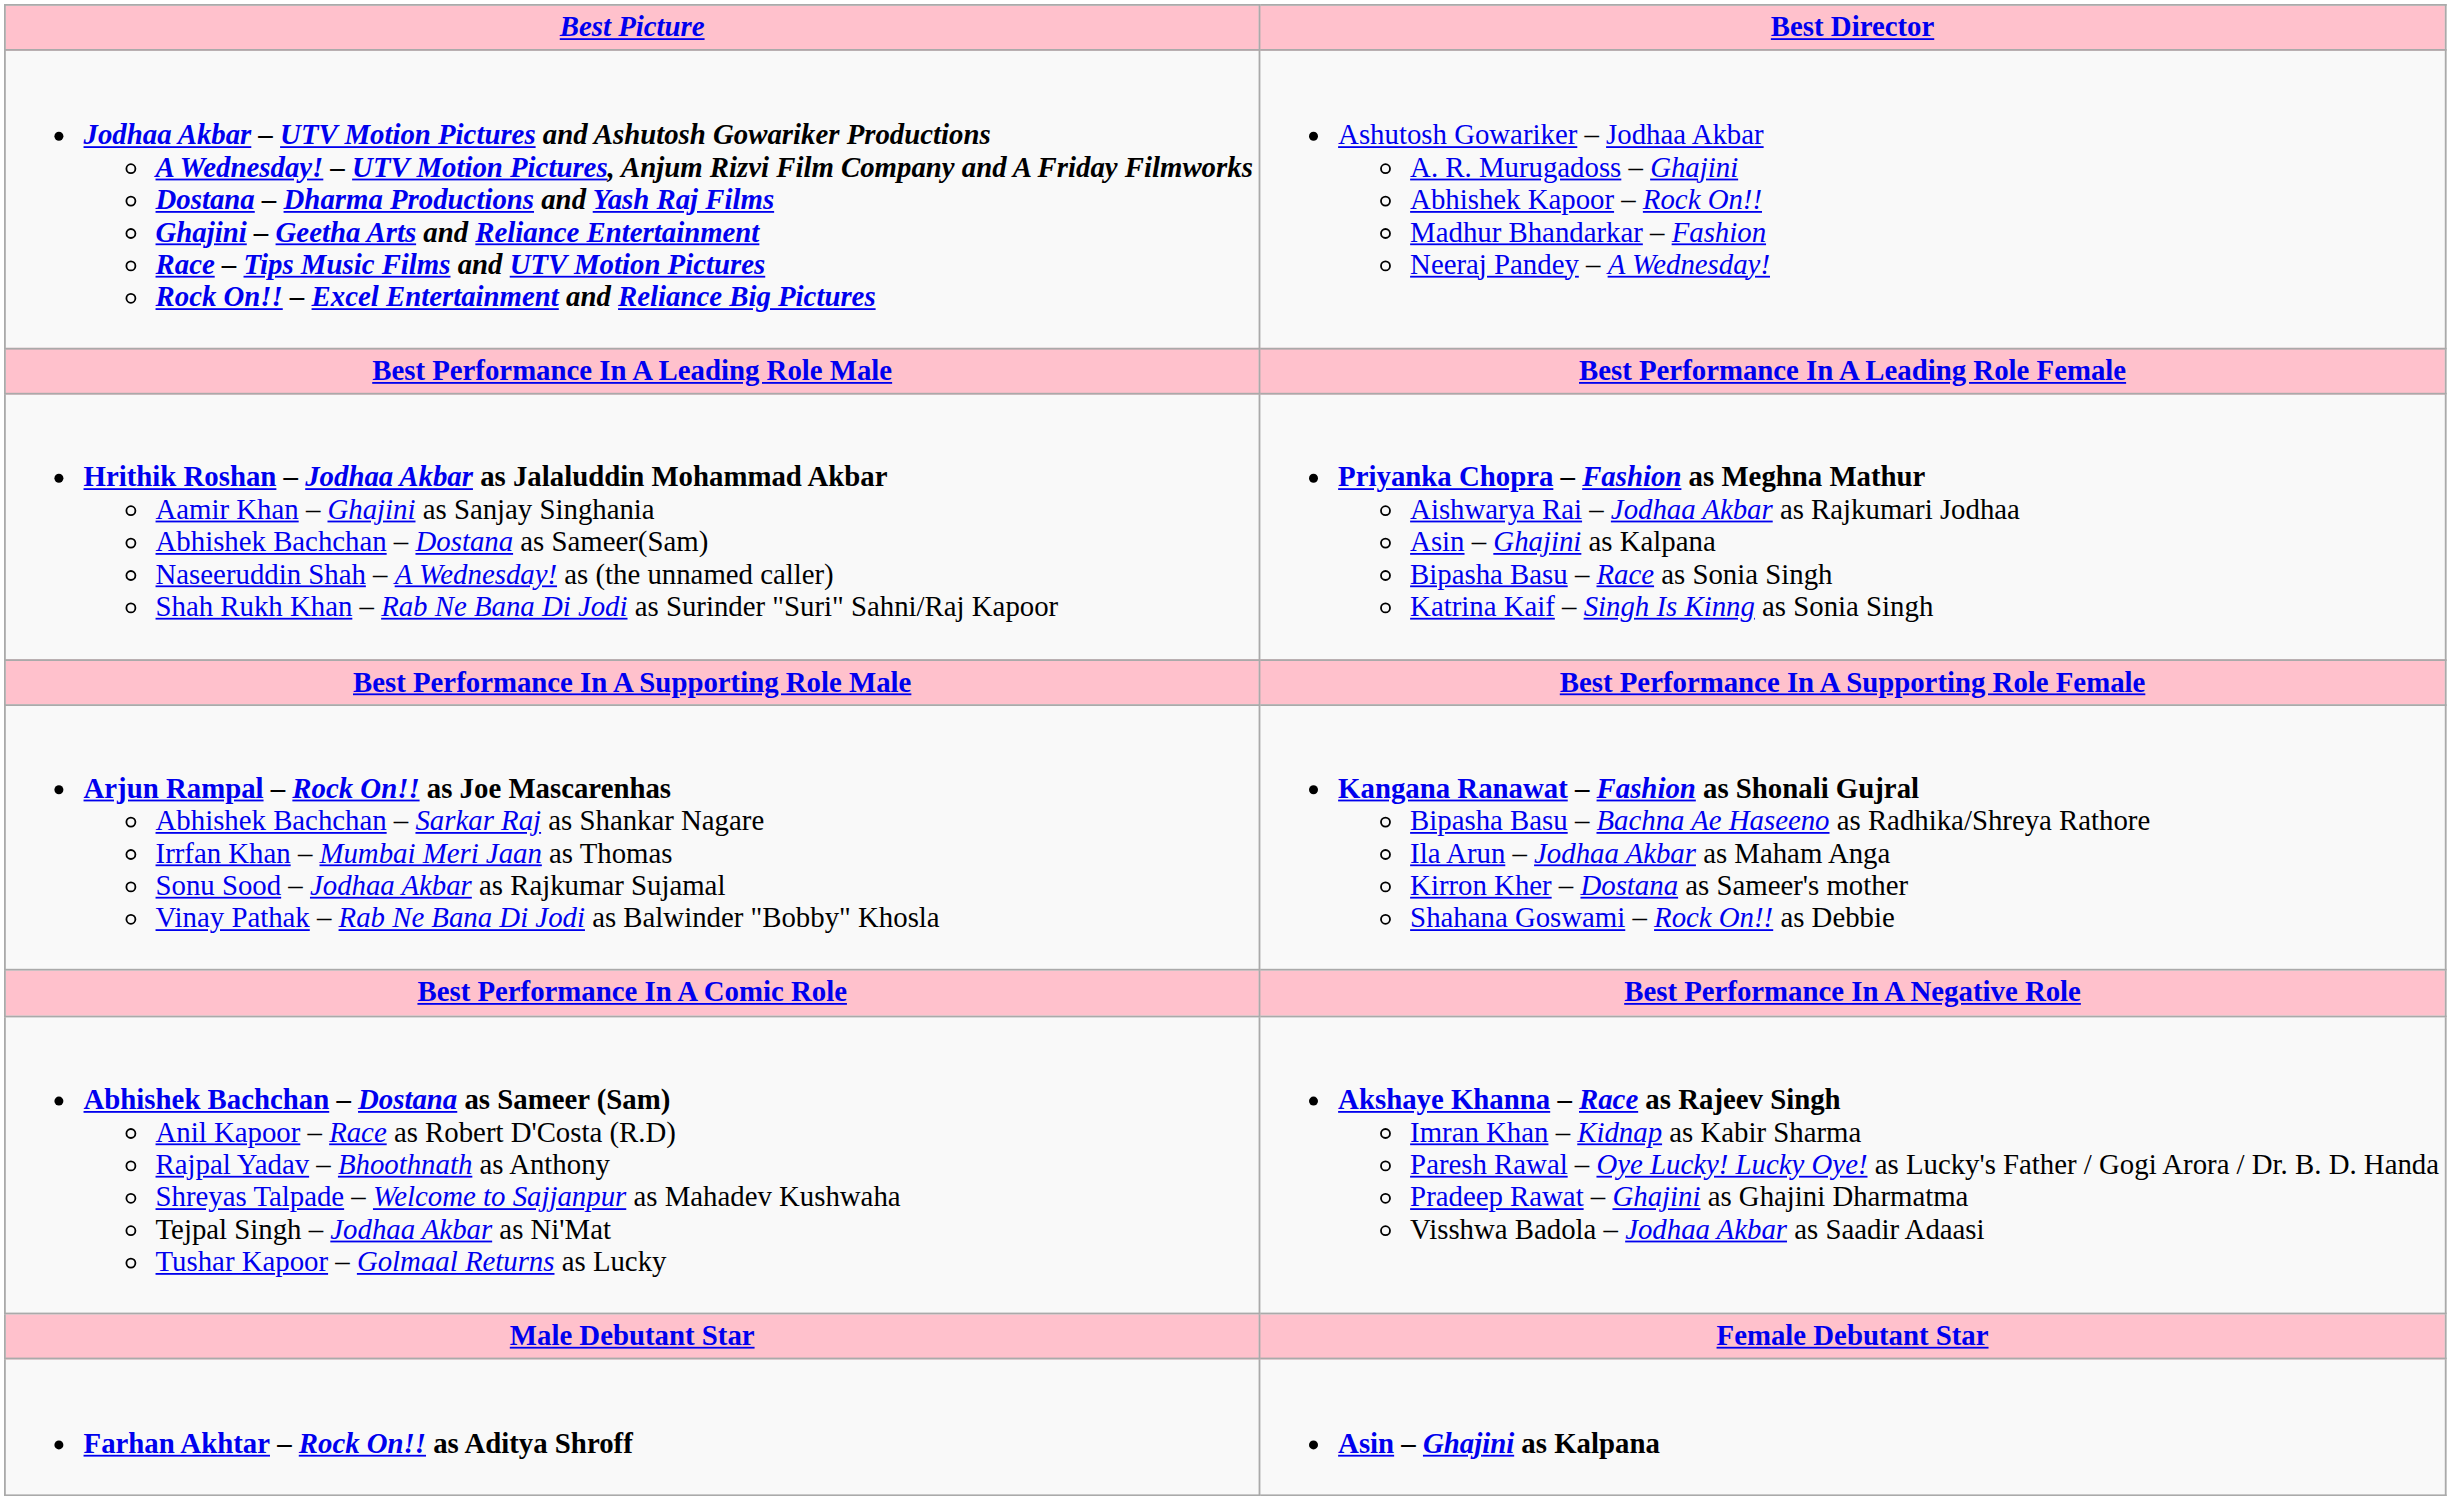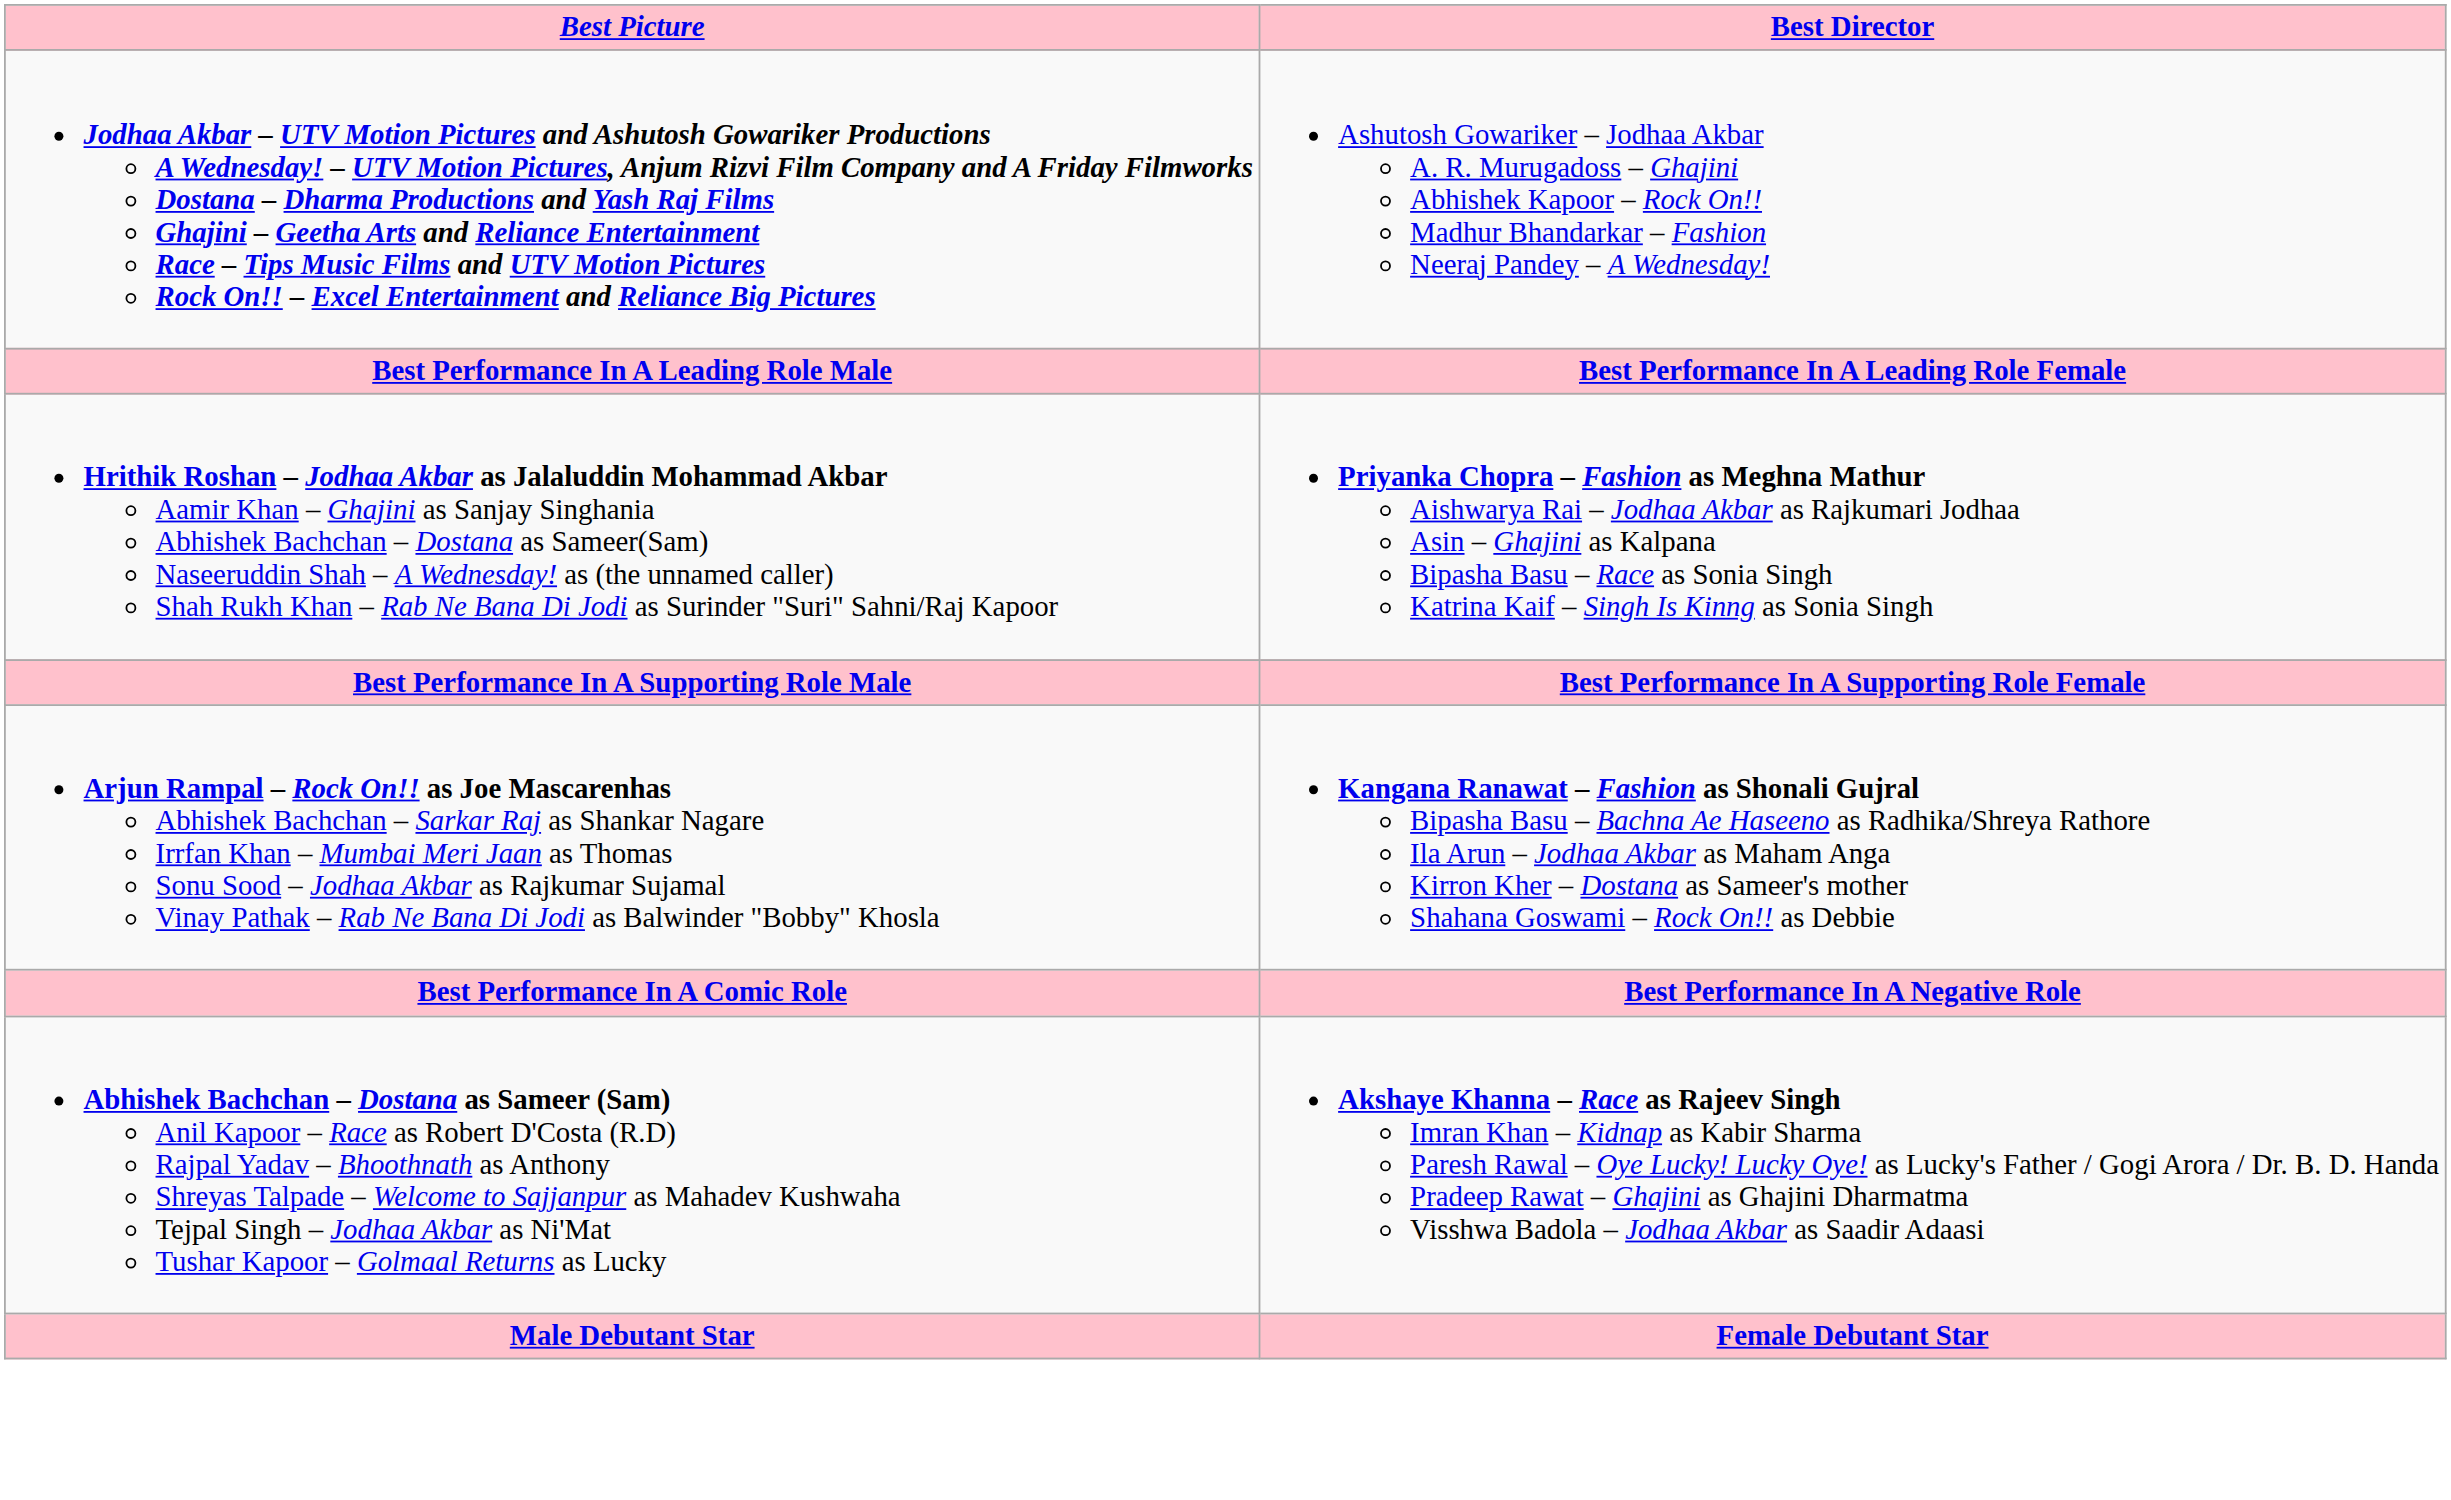- row: Farhan Akhtar – Rock On!! as Aditya Shroff | Asin – Ghajini as Kalpana
